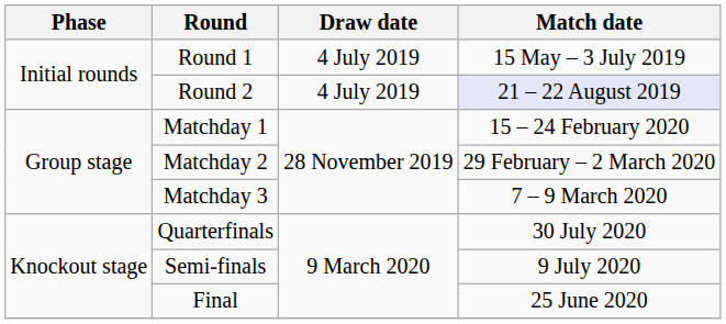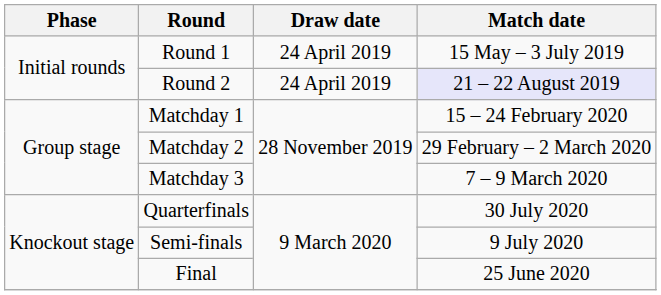Round 1 | Draw date: 4 July 2019 -> 24 April 2019
Round 2 | Draw date: 4 July 2019 -> 24 April 2019
